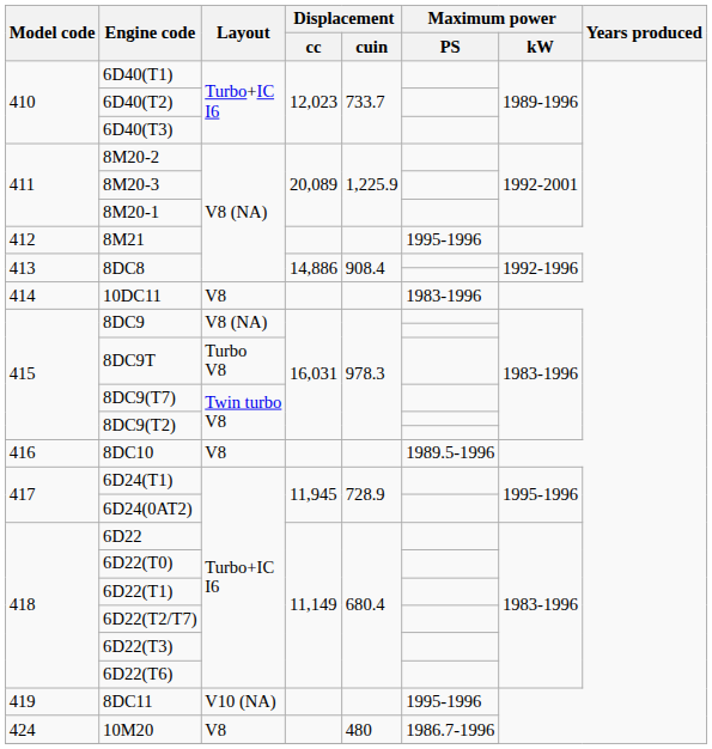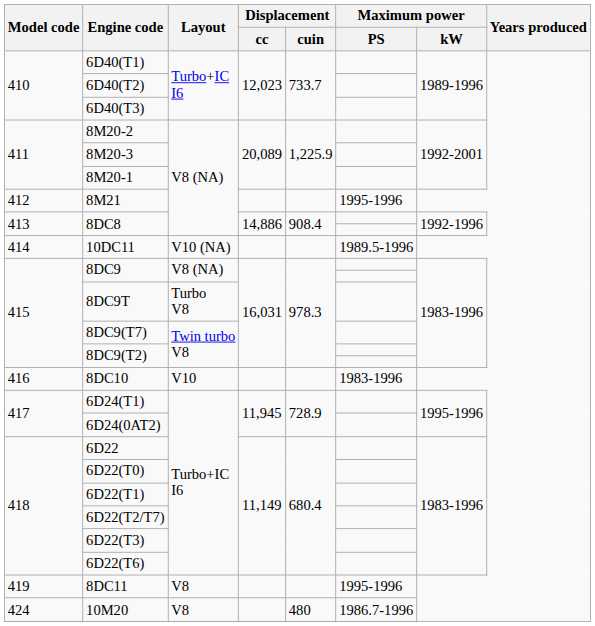10DC11 | Layout: V8 -> V10 (NA)
10DC11 | Maximum power / PS: 1983-1996 -> 1989.5-1996
8DC10 | Layout: V8 -> V10
8DC10 | Maximum power / PS: 1989.5-1996 -> 1983-1996
8DC11 | Layout: V10 (NA) -> V8
